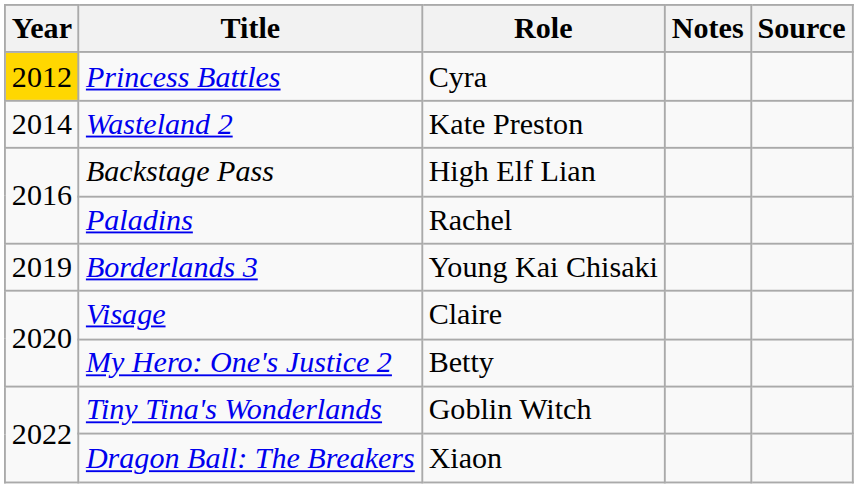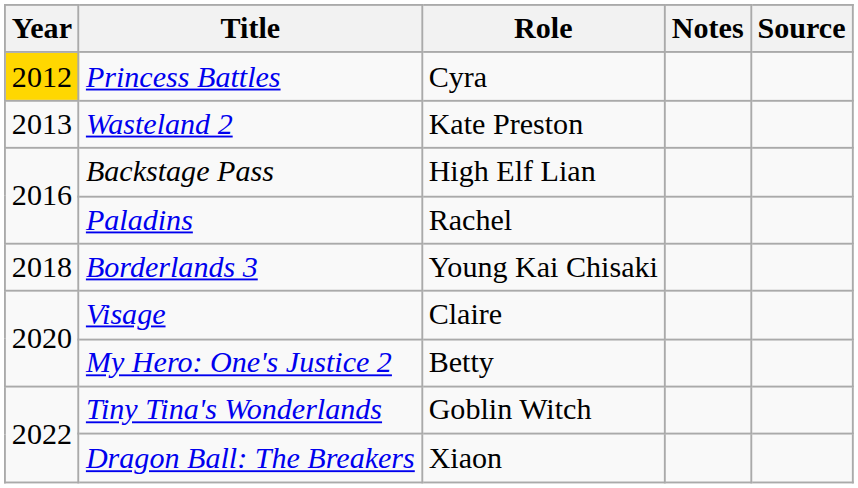Wasteland 2 | Year: 2014 -> 2013
Borderlands 3 | Year: 2019 -> 2018
